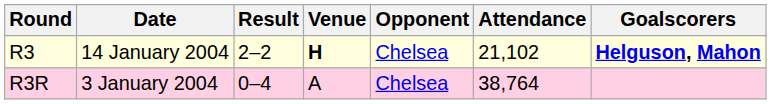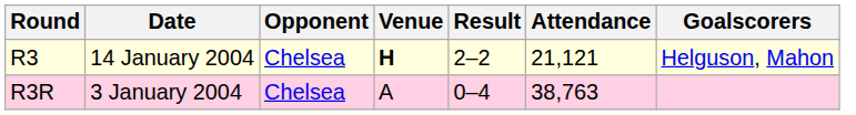columns swapped: Opponent <-> Result
R3 | Attendance: 21,102 -> 21,121
R3 | Goalscorers: bold -> normal
R3R | Attendance: 38,764 -> 38,763
